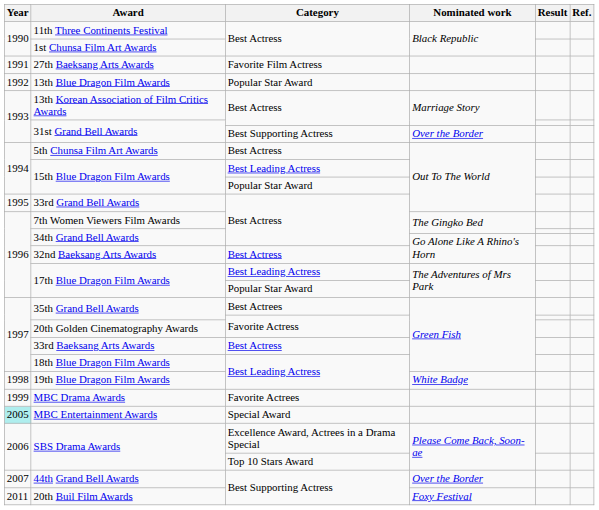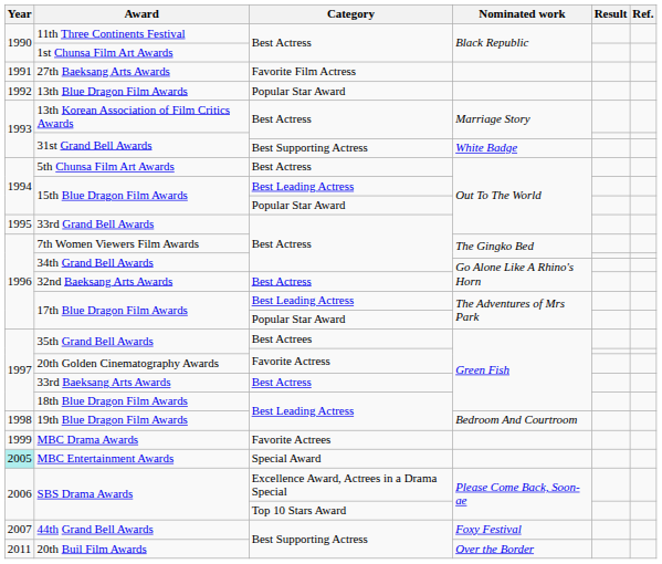31st Grand Bell Awards / Best Supporting Actress | Nominated work: Over the Border -> White Badge
19th Blue Dragon Film Awards | Nominated work: White Badge -> Bedroom And Courtroom
44th Grand Bell Awards | Nominated work: Over the Border -> Foxy Festival
20th Buil Film Awards | Nominated work: Foxy Festival -> Over the Border
